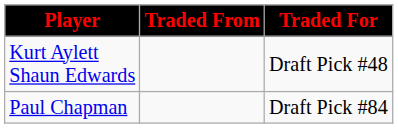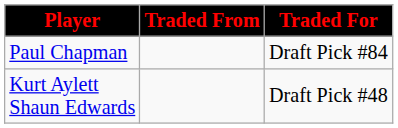rows swapped: Kurt Aylett Shaun Edwards <-> Paul Chapman
